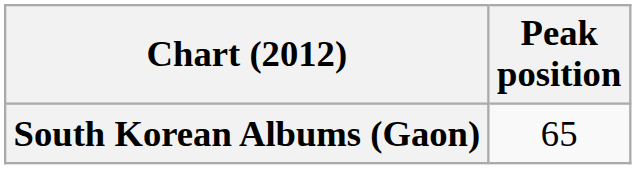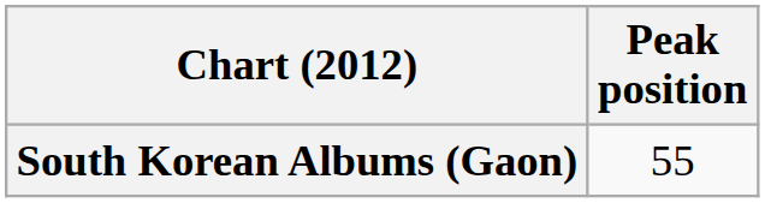South Korean Albums (Gaon) | Peak position: 65 -> 55
